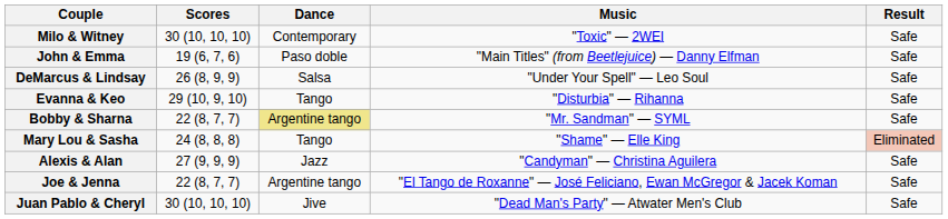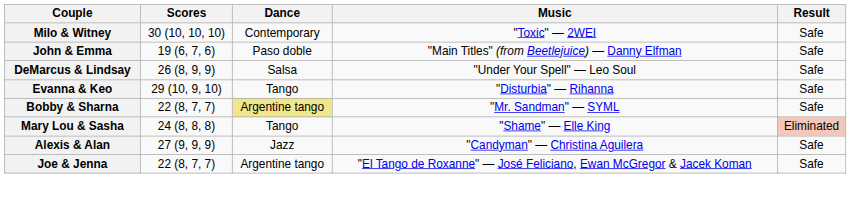- row: Juan Pablo & Cheryl | 30 (10, 10, 10) | Jive | "Dead Man's Party" — Atwater Men's Club | Safe
